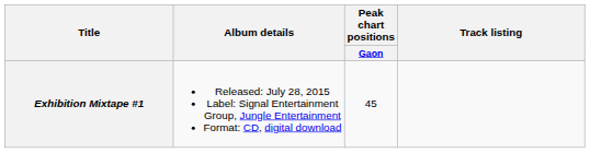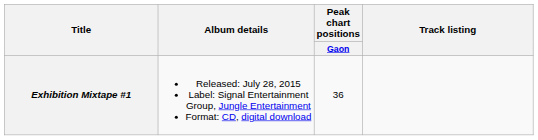Exhibition Mixtape #1 | Peak chart positions / Gaon: 45 -> 36
